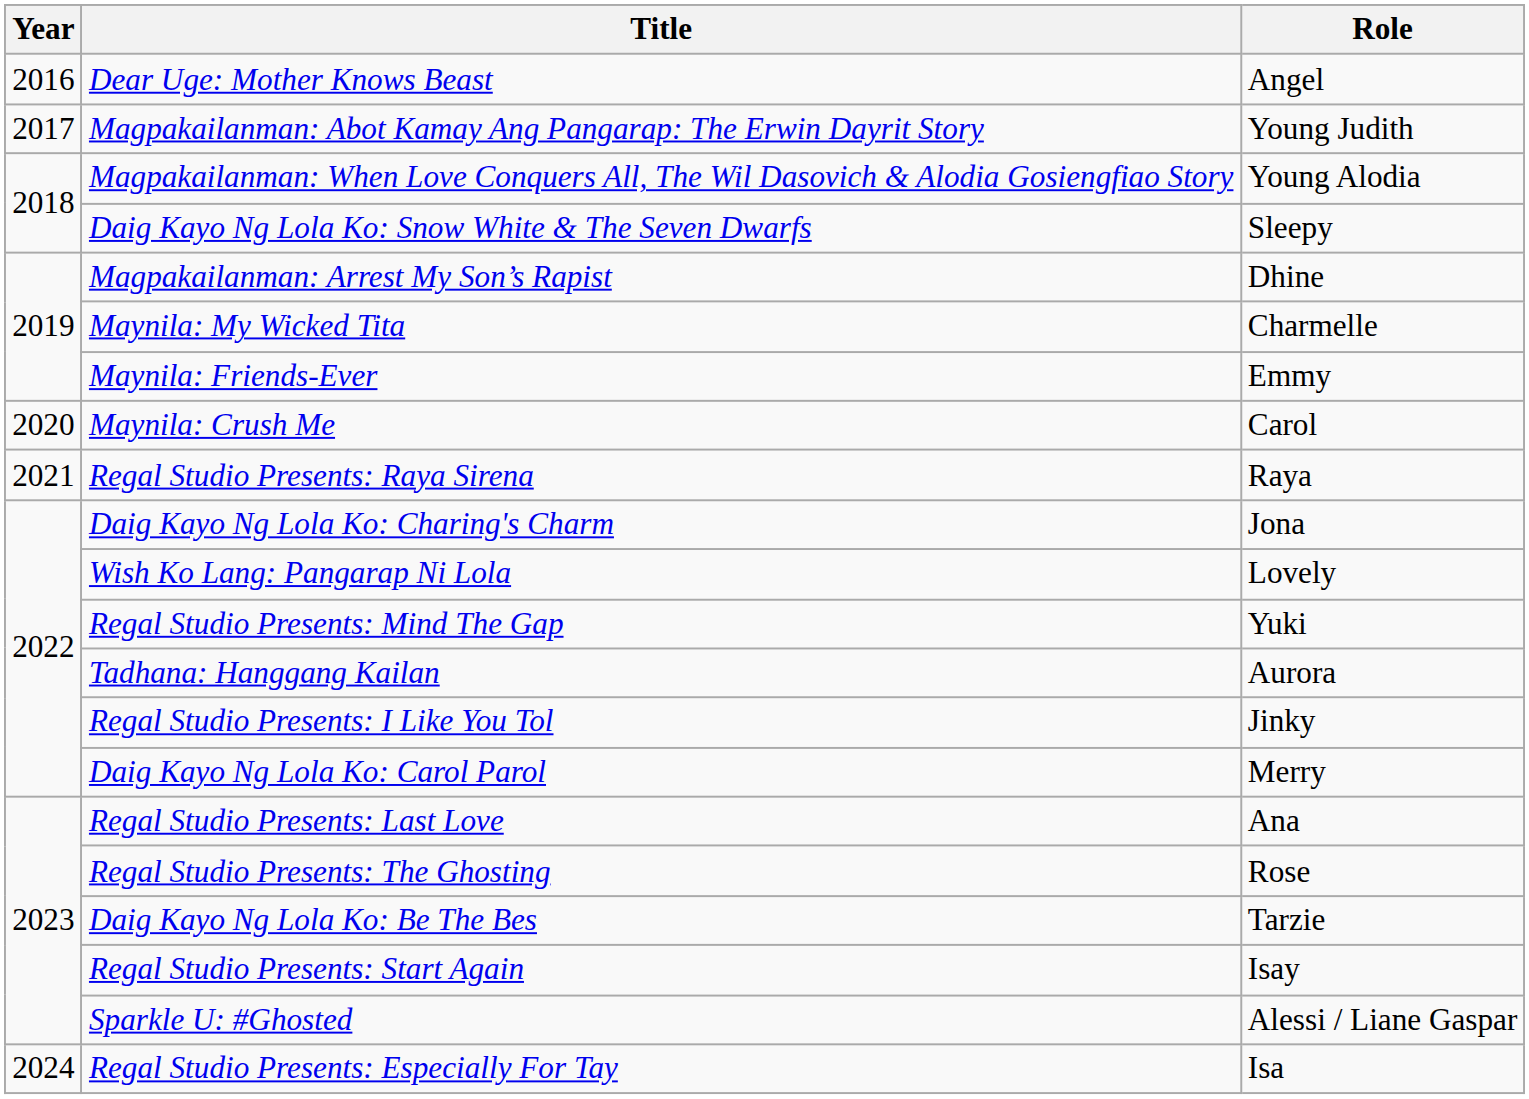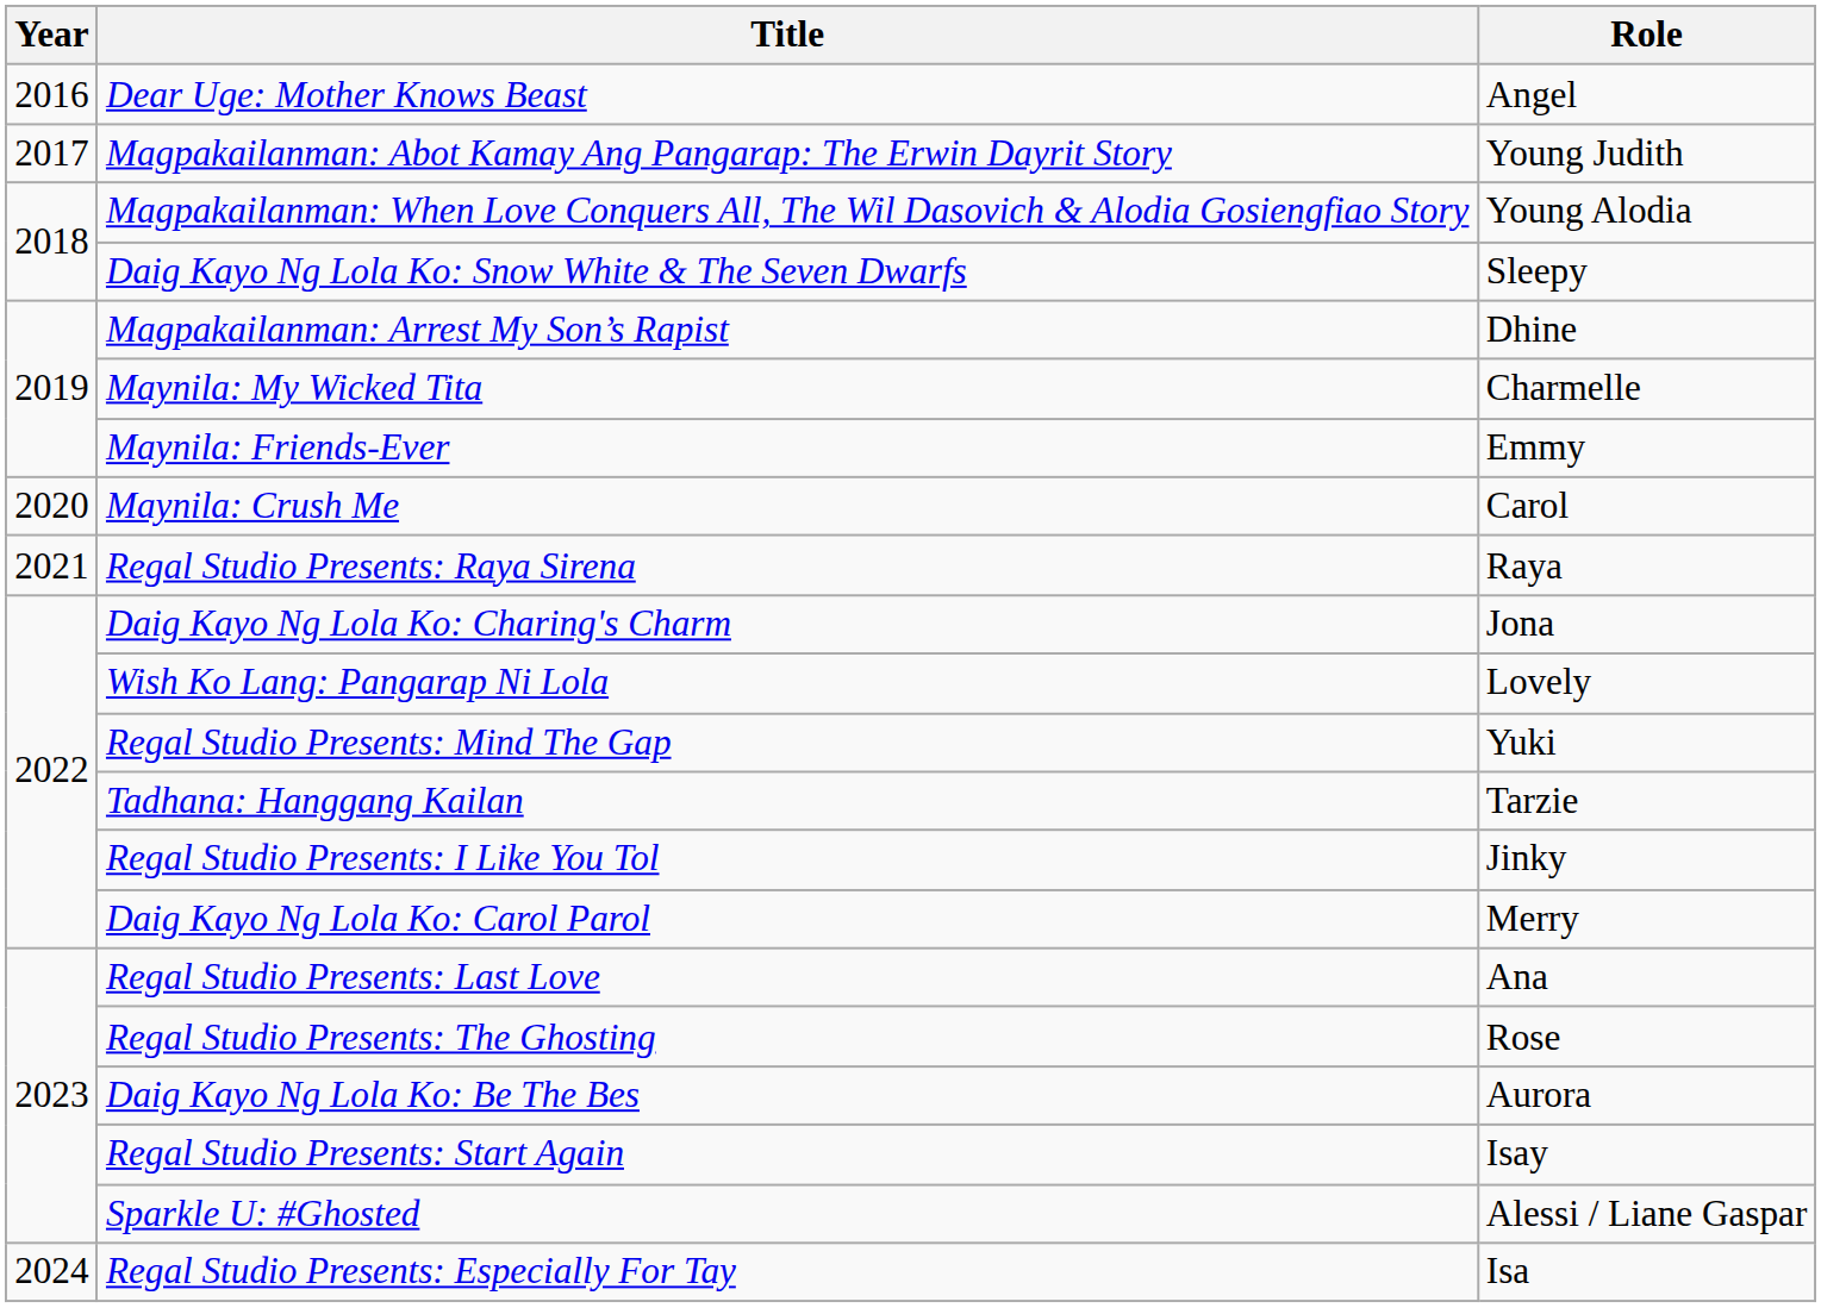Tadhana: Hanggang Kailan | Role: Aurora -> Tarzie
Daig Kayo Ng Lola Ko: Be The Bes | Role: Tarzie -> Aurora
